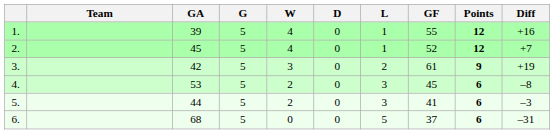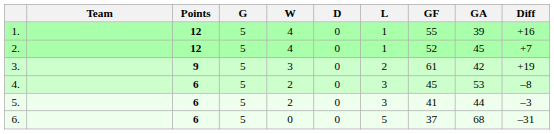columns swapped: Points <-> GA
